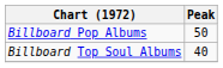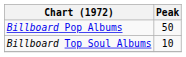Billboard Top Soul Albums | Peak: 40 -> 10
